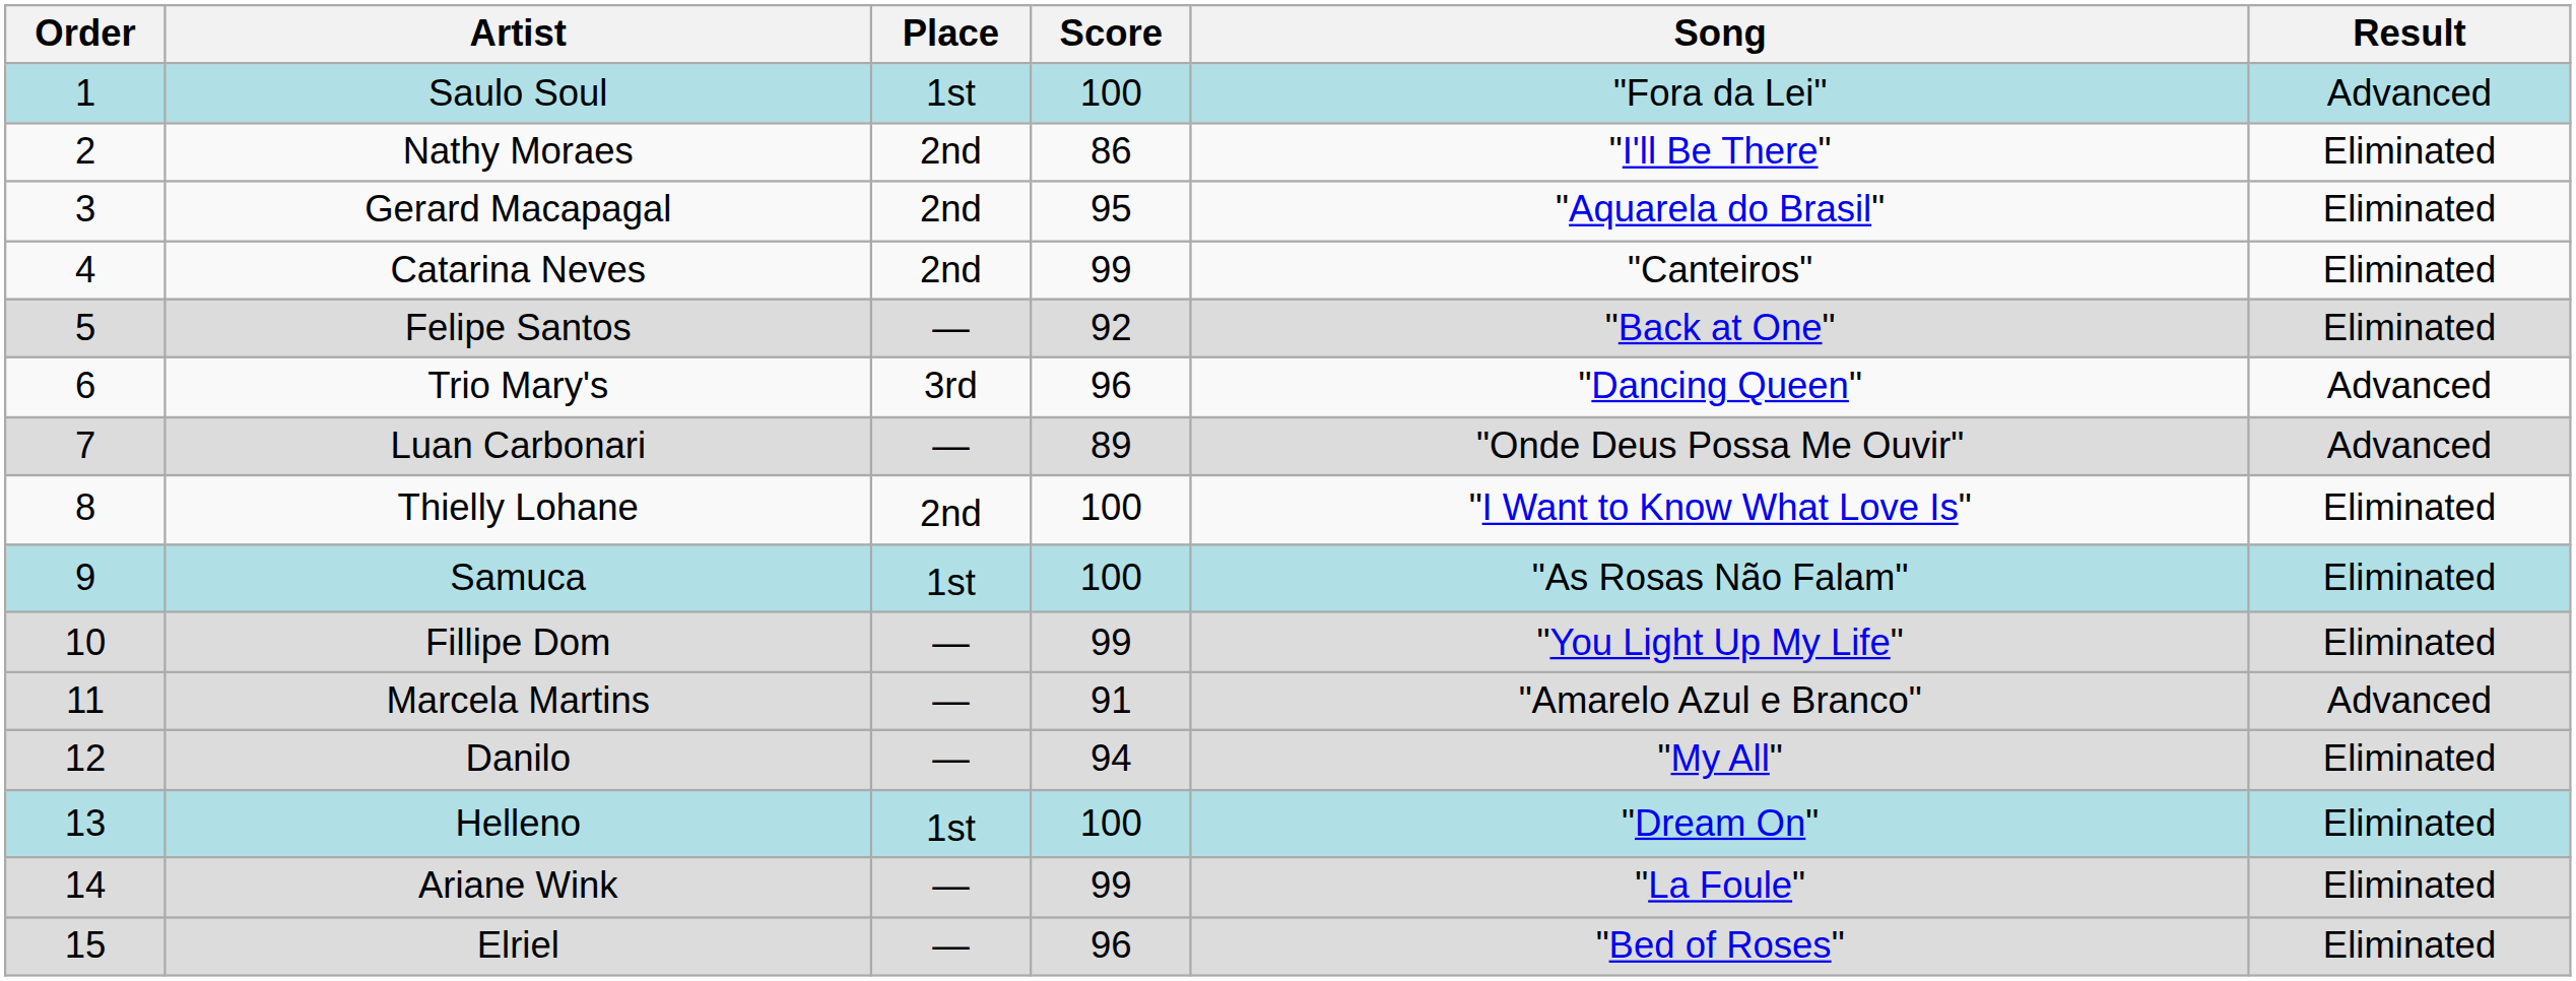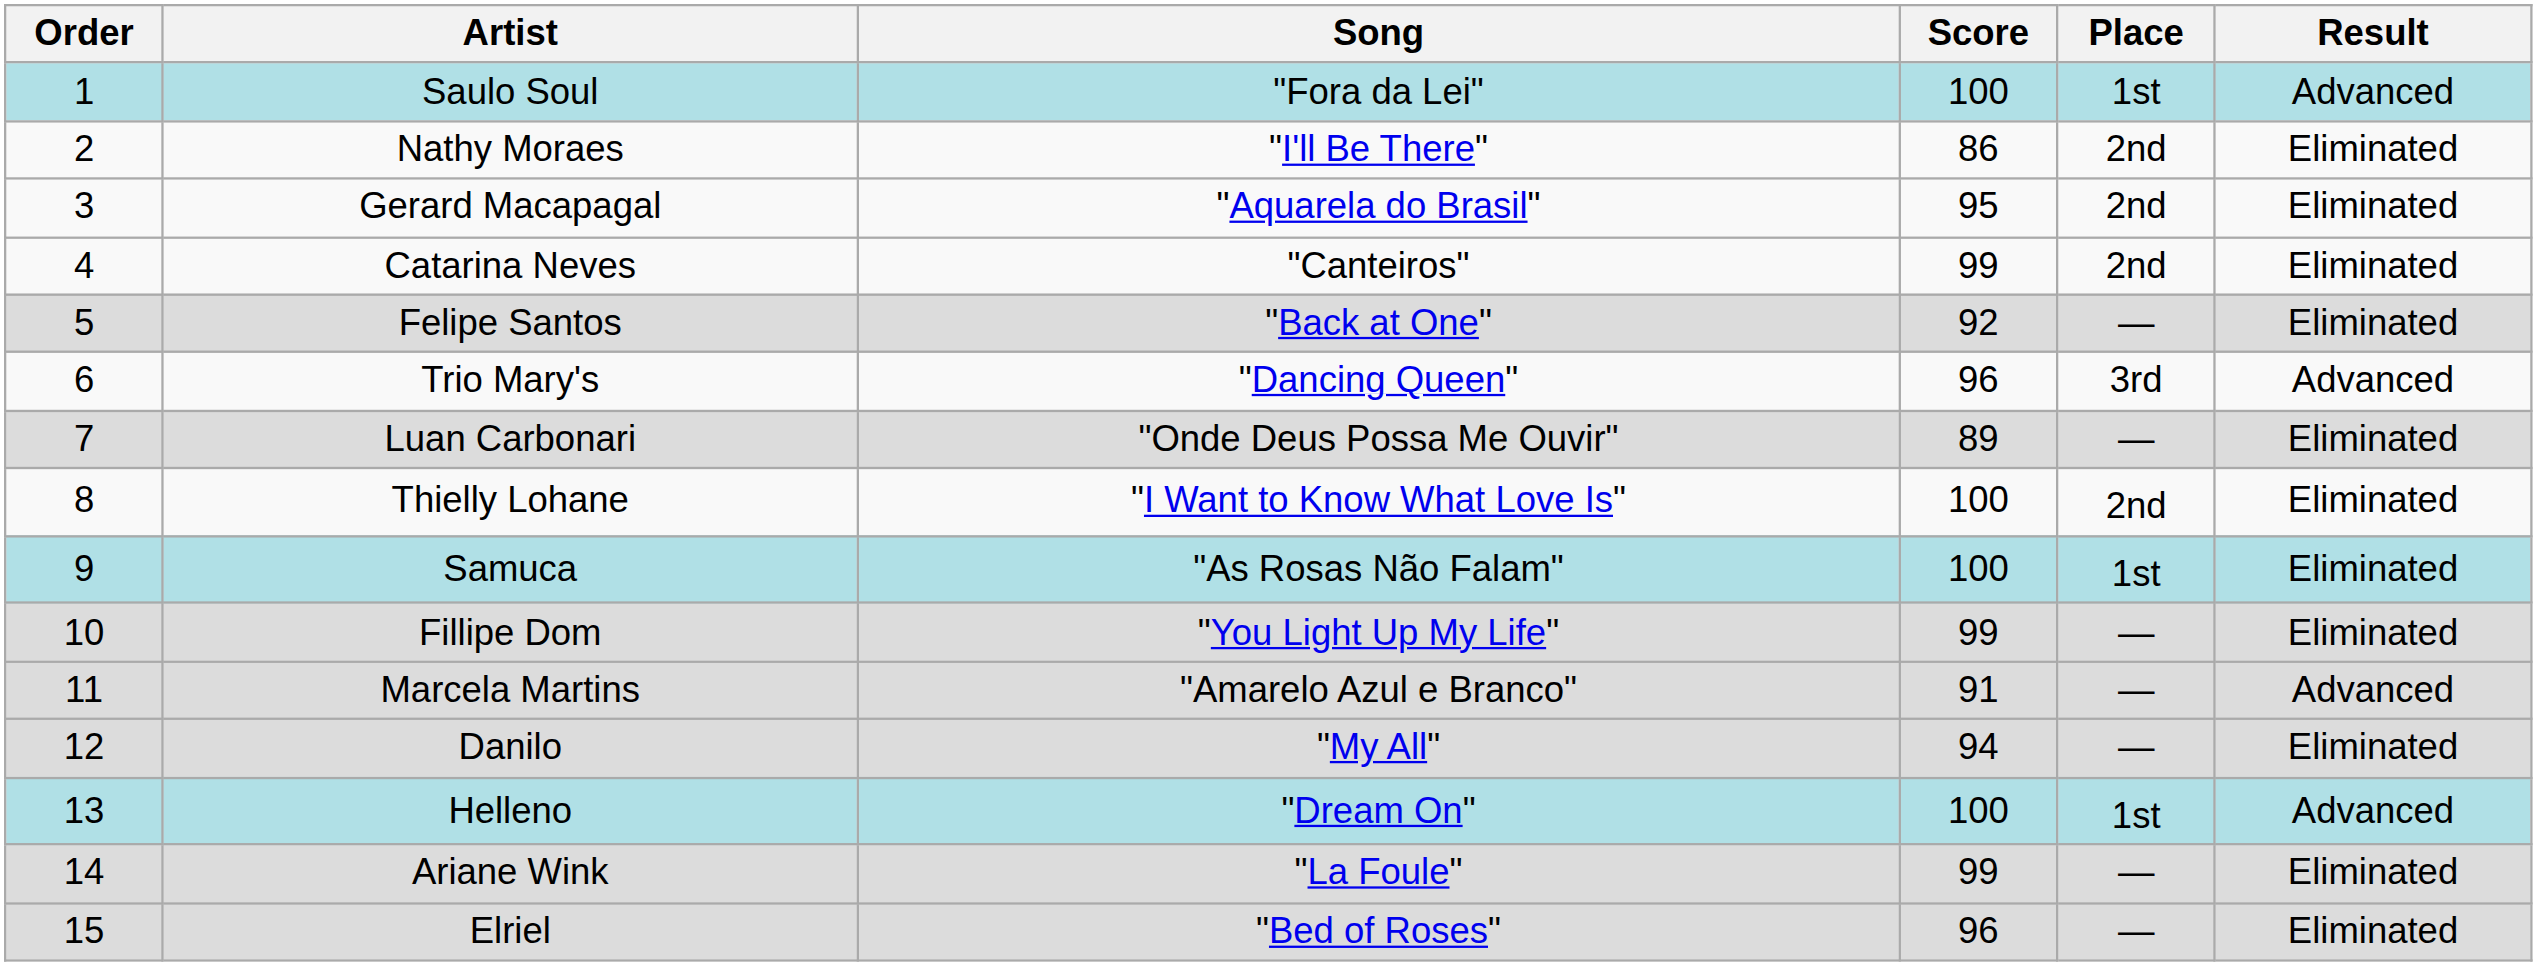columns swapped: Song <-> Place
Luan Carbonari | Result: Advanced -> Eliminated
Helleno | Result: Eliminated -> Advanced
